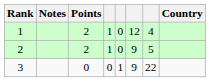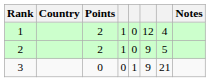columns swapped: Country <-> Notes
3 | column 7: 22 -> 21
